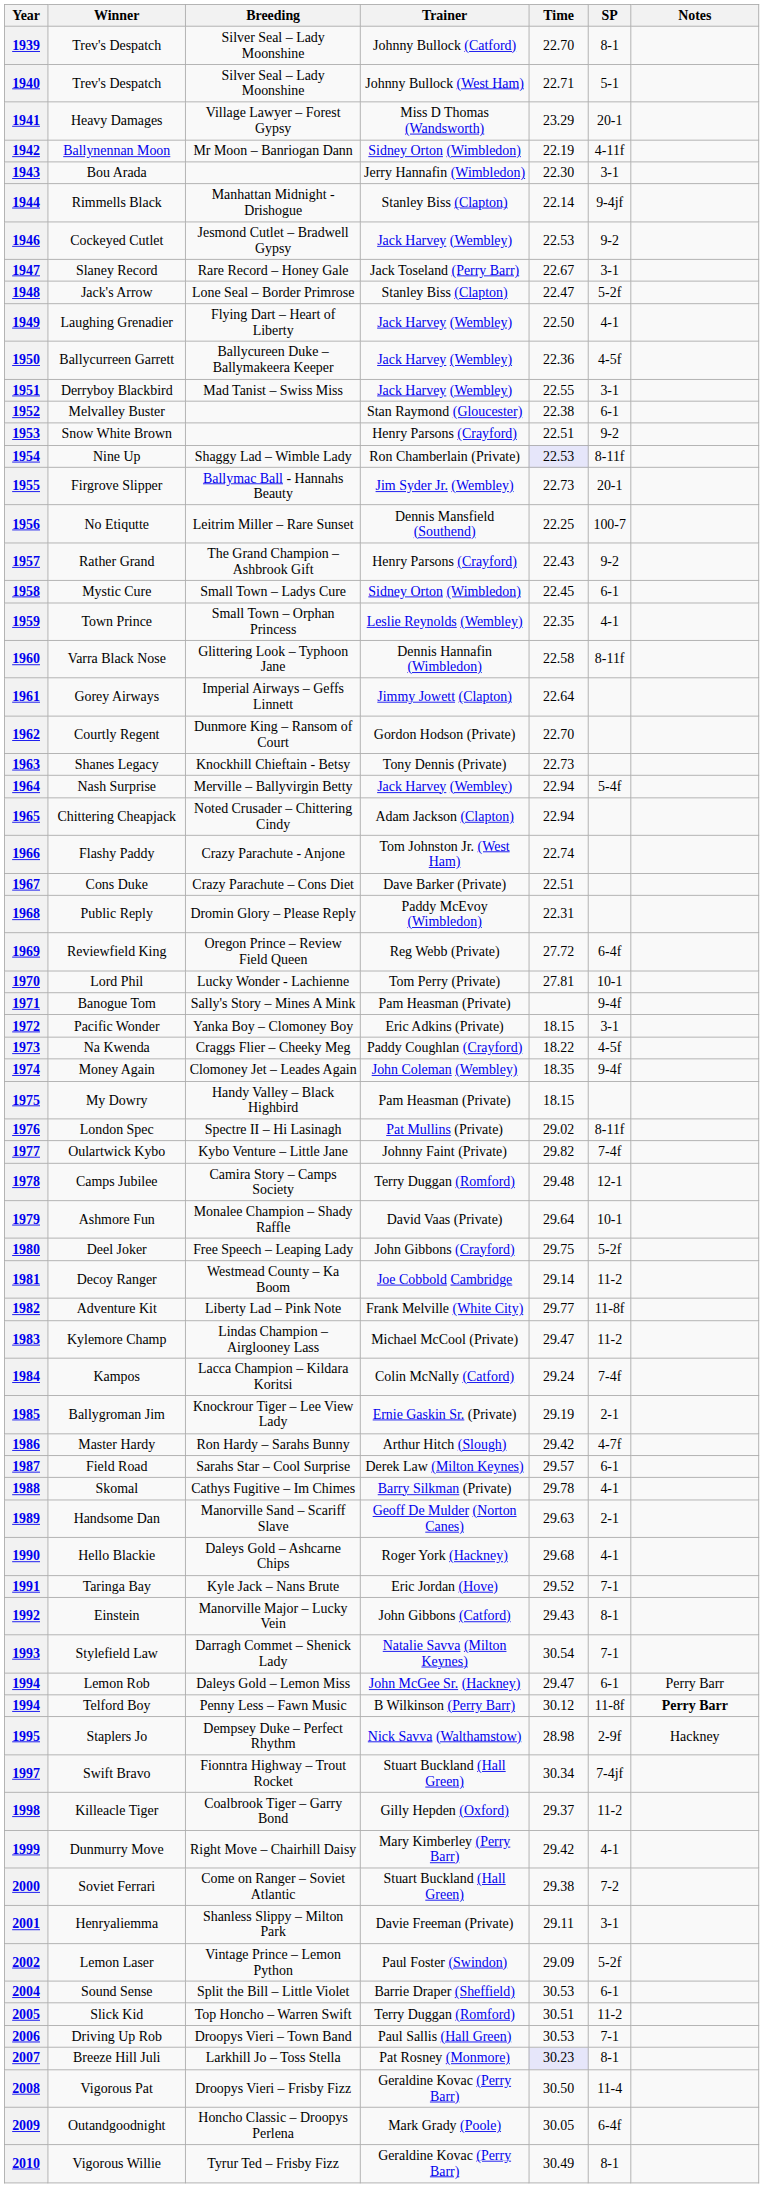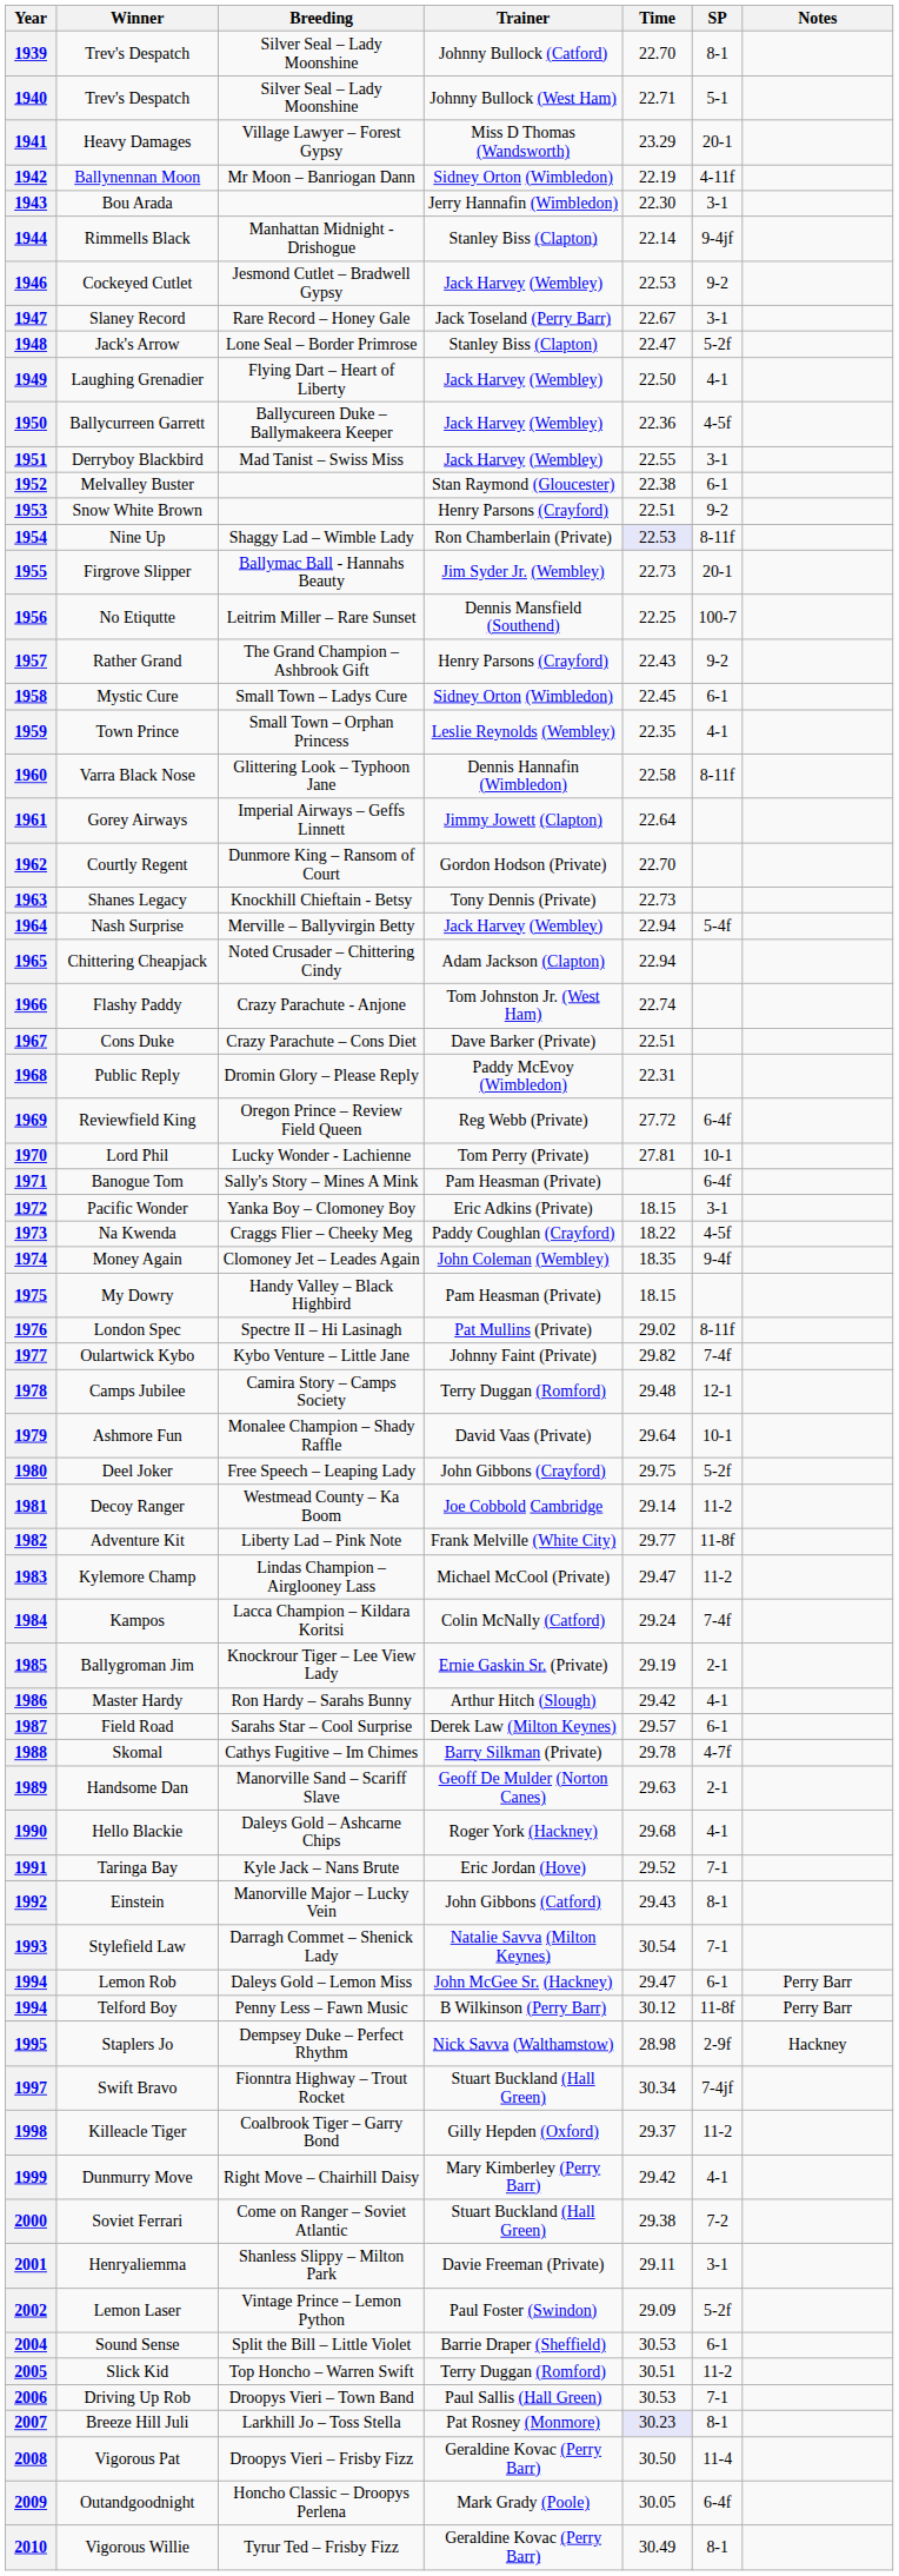1971 | SP: 9-4f -> 6-4f
1986 | SP: 4-7f -> 4-1
1988 | SP: 4-1 -> 4-7f
1994 / Telford Boy | Notes: bold -> normal
